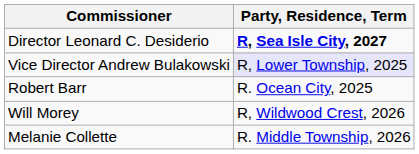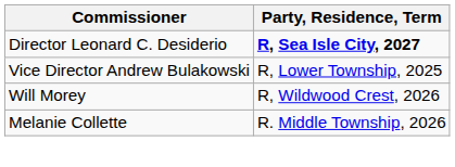Vice Director Andrew Bulakowski | Party, Residence, Term: lavender background -> no background
- row: Robert Barr | R. Ocean City, 2025
